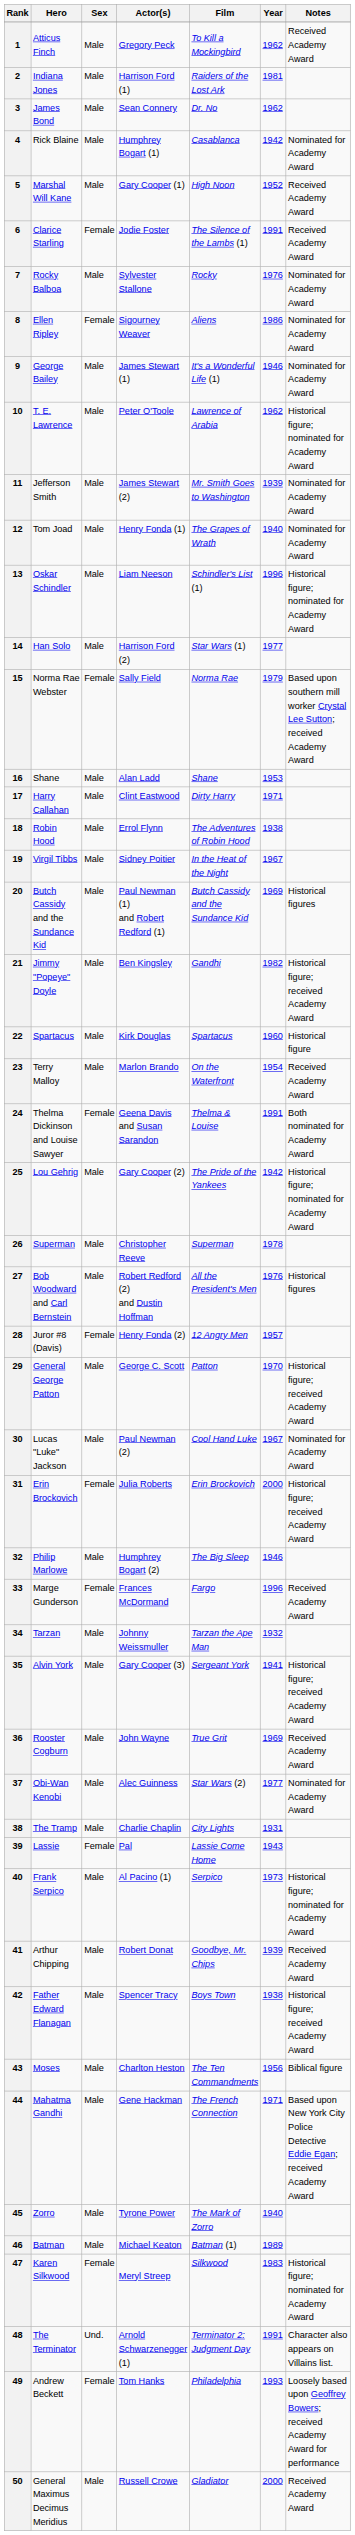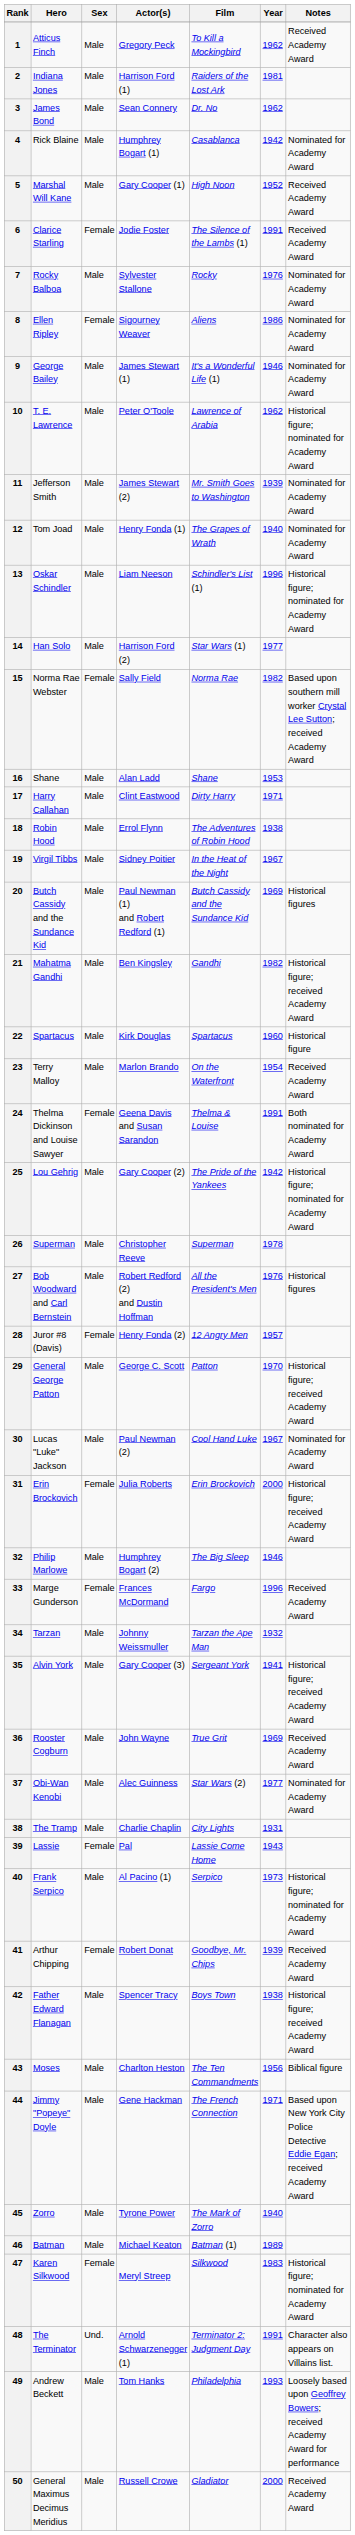15 | Year: 1979 -> 1982
21 | Hero: Jimmy "Popeye" Doyle -> Mahatma Gandhi
41 | Sex: Male -> Female
44 | Hero: Mahatma Gandhi -> Jimmy "Popeye" Doyle
49 | Sex: Female -> Male
